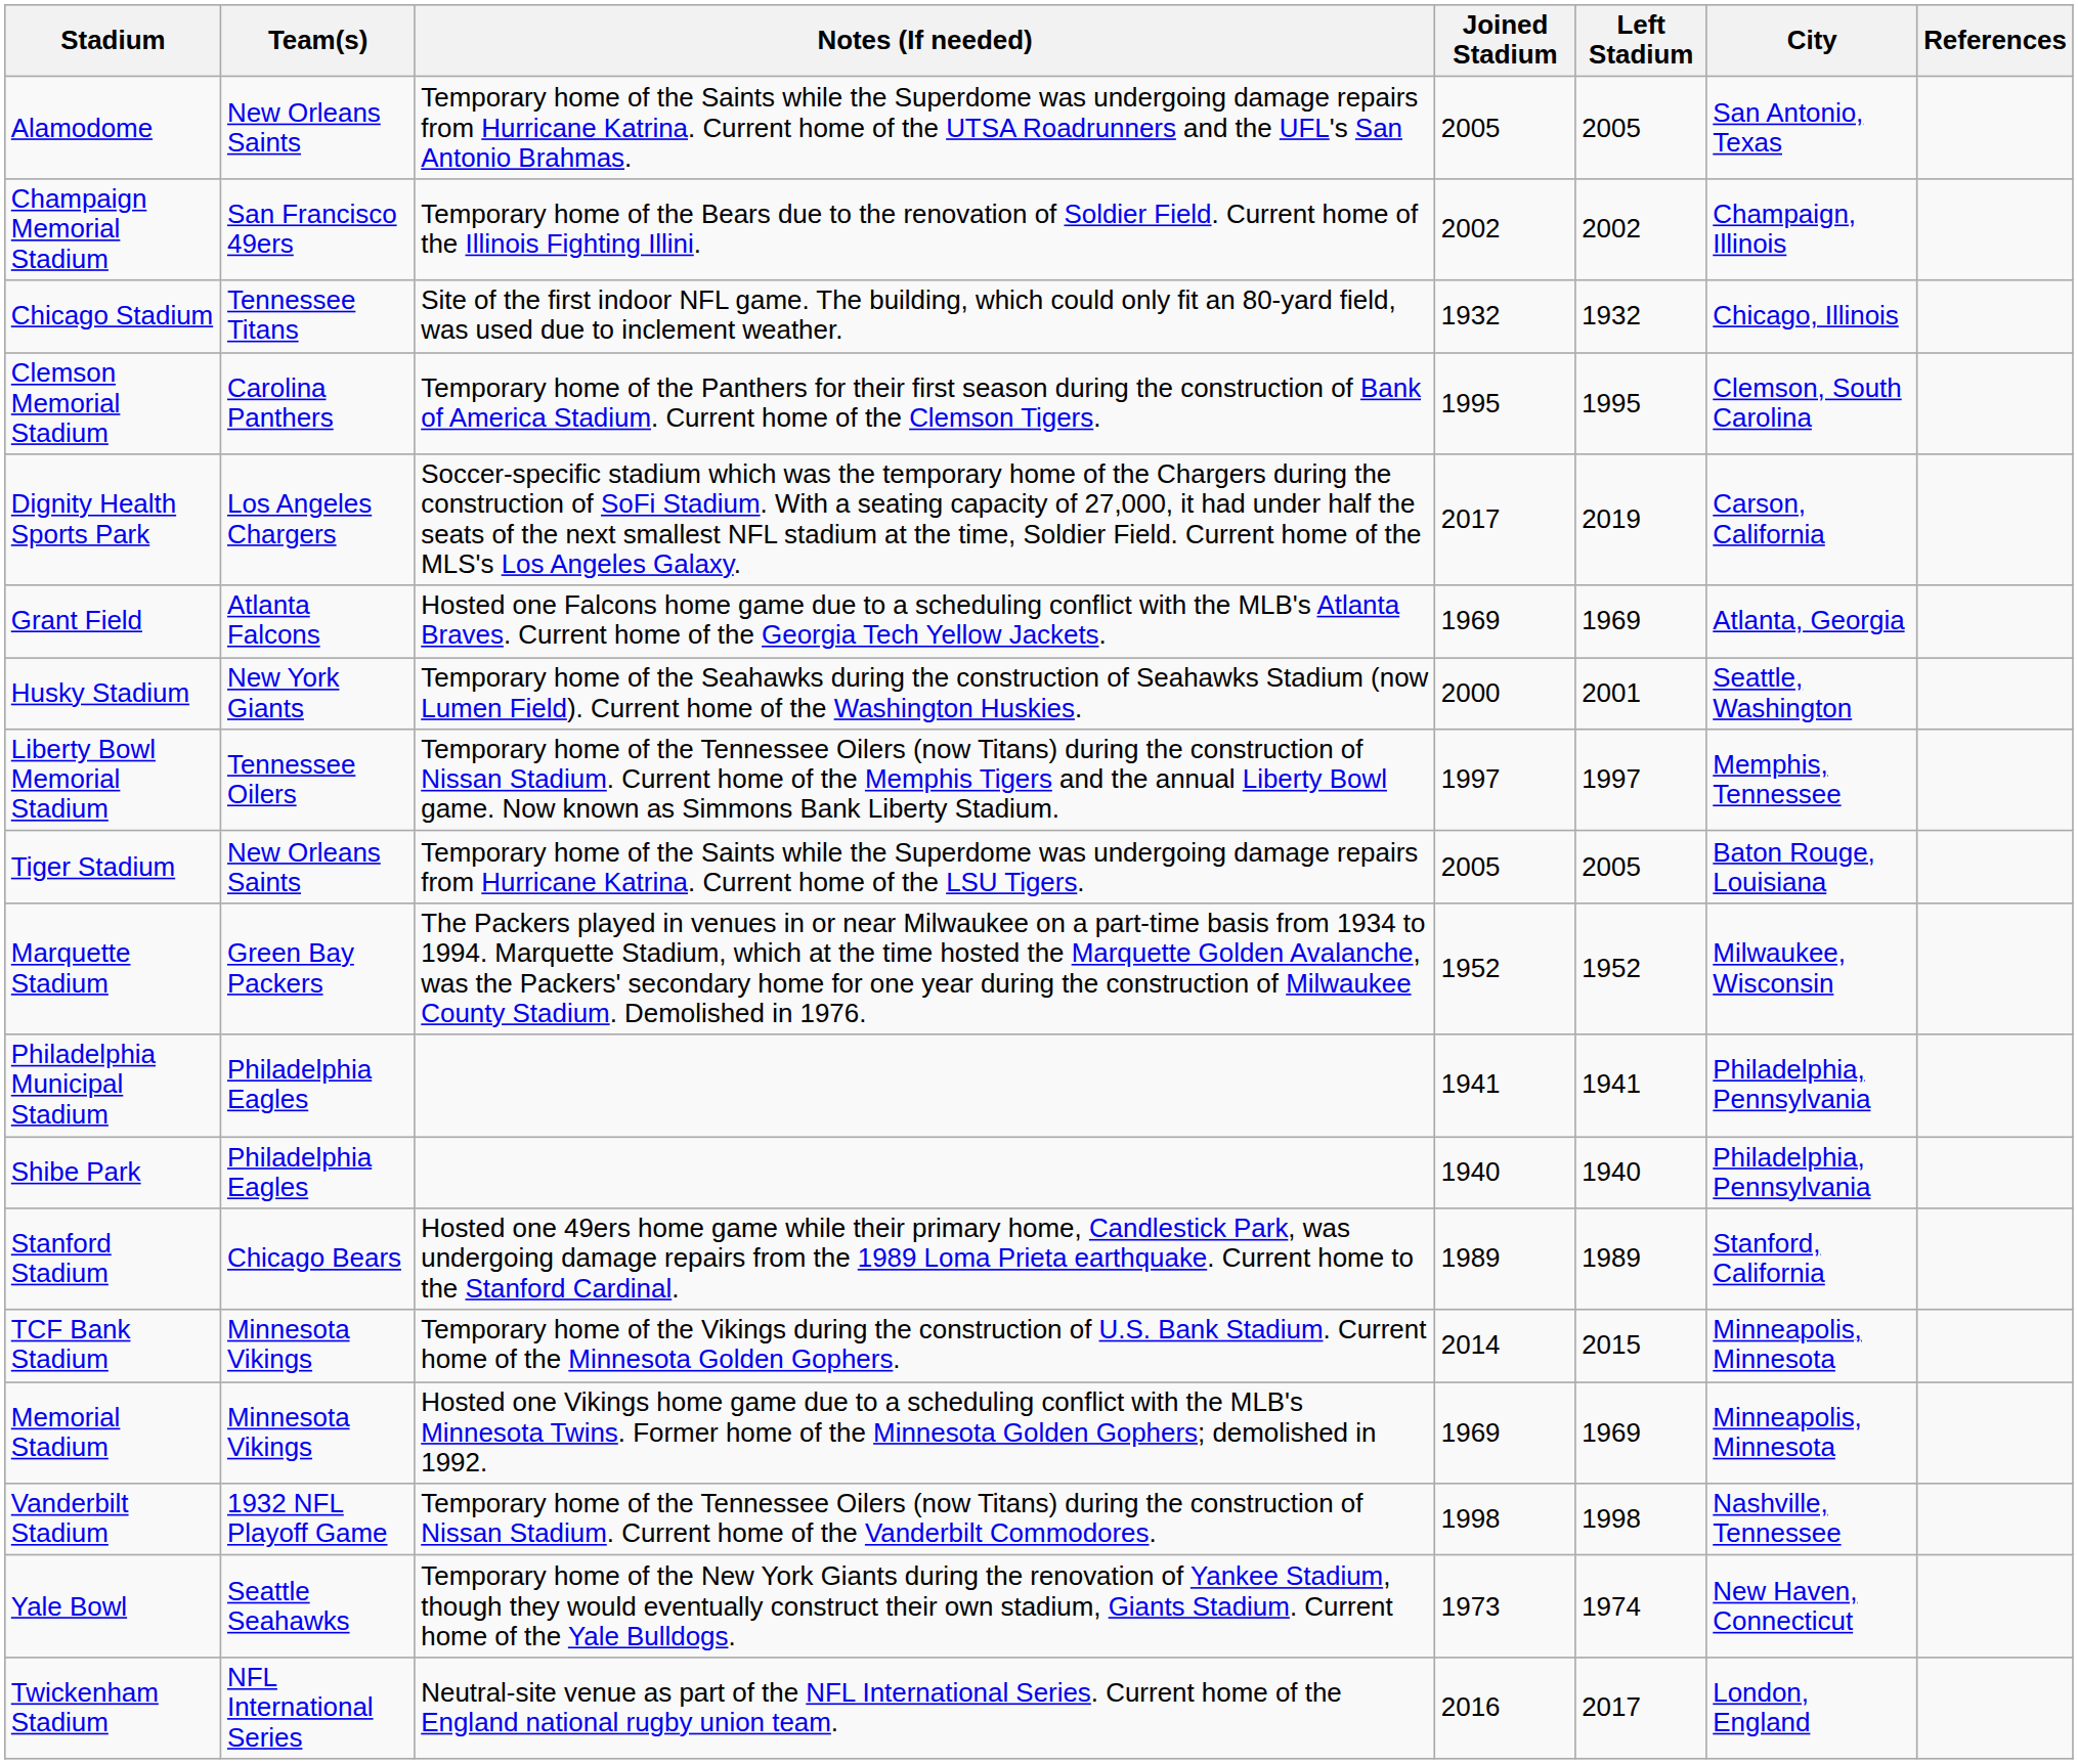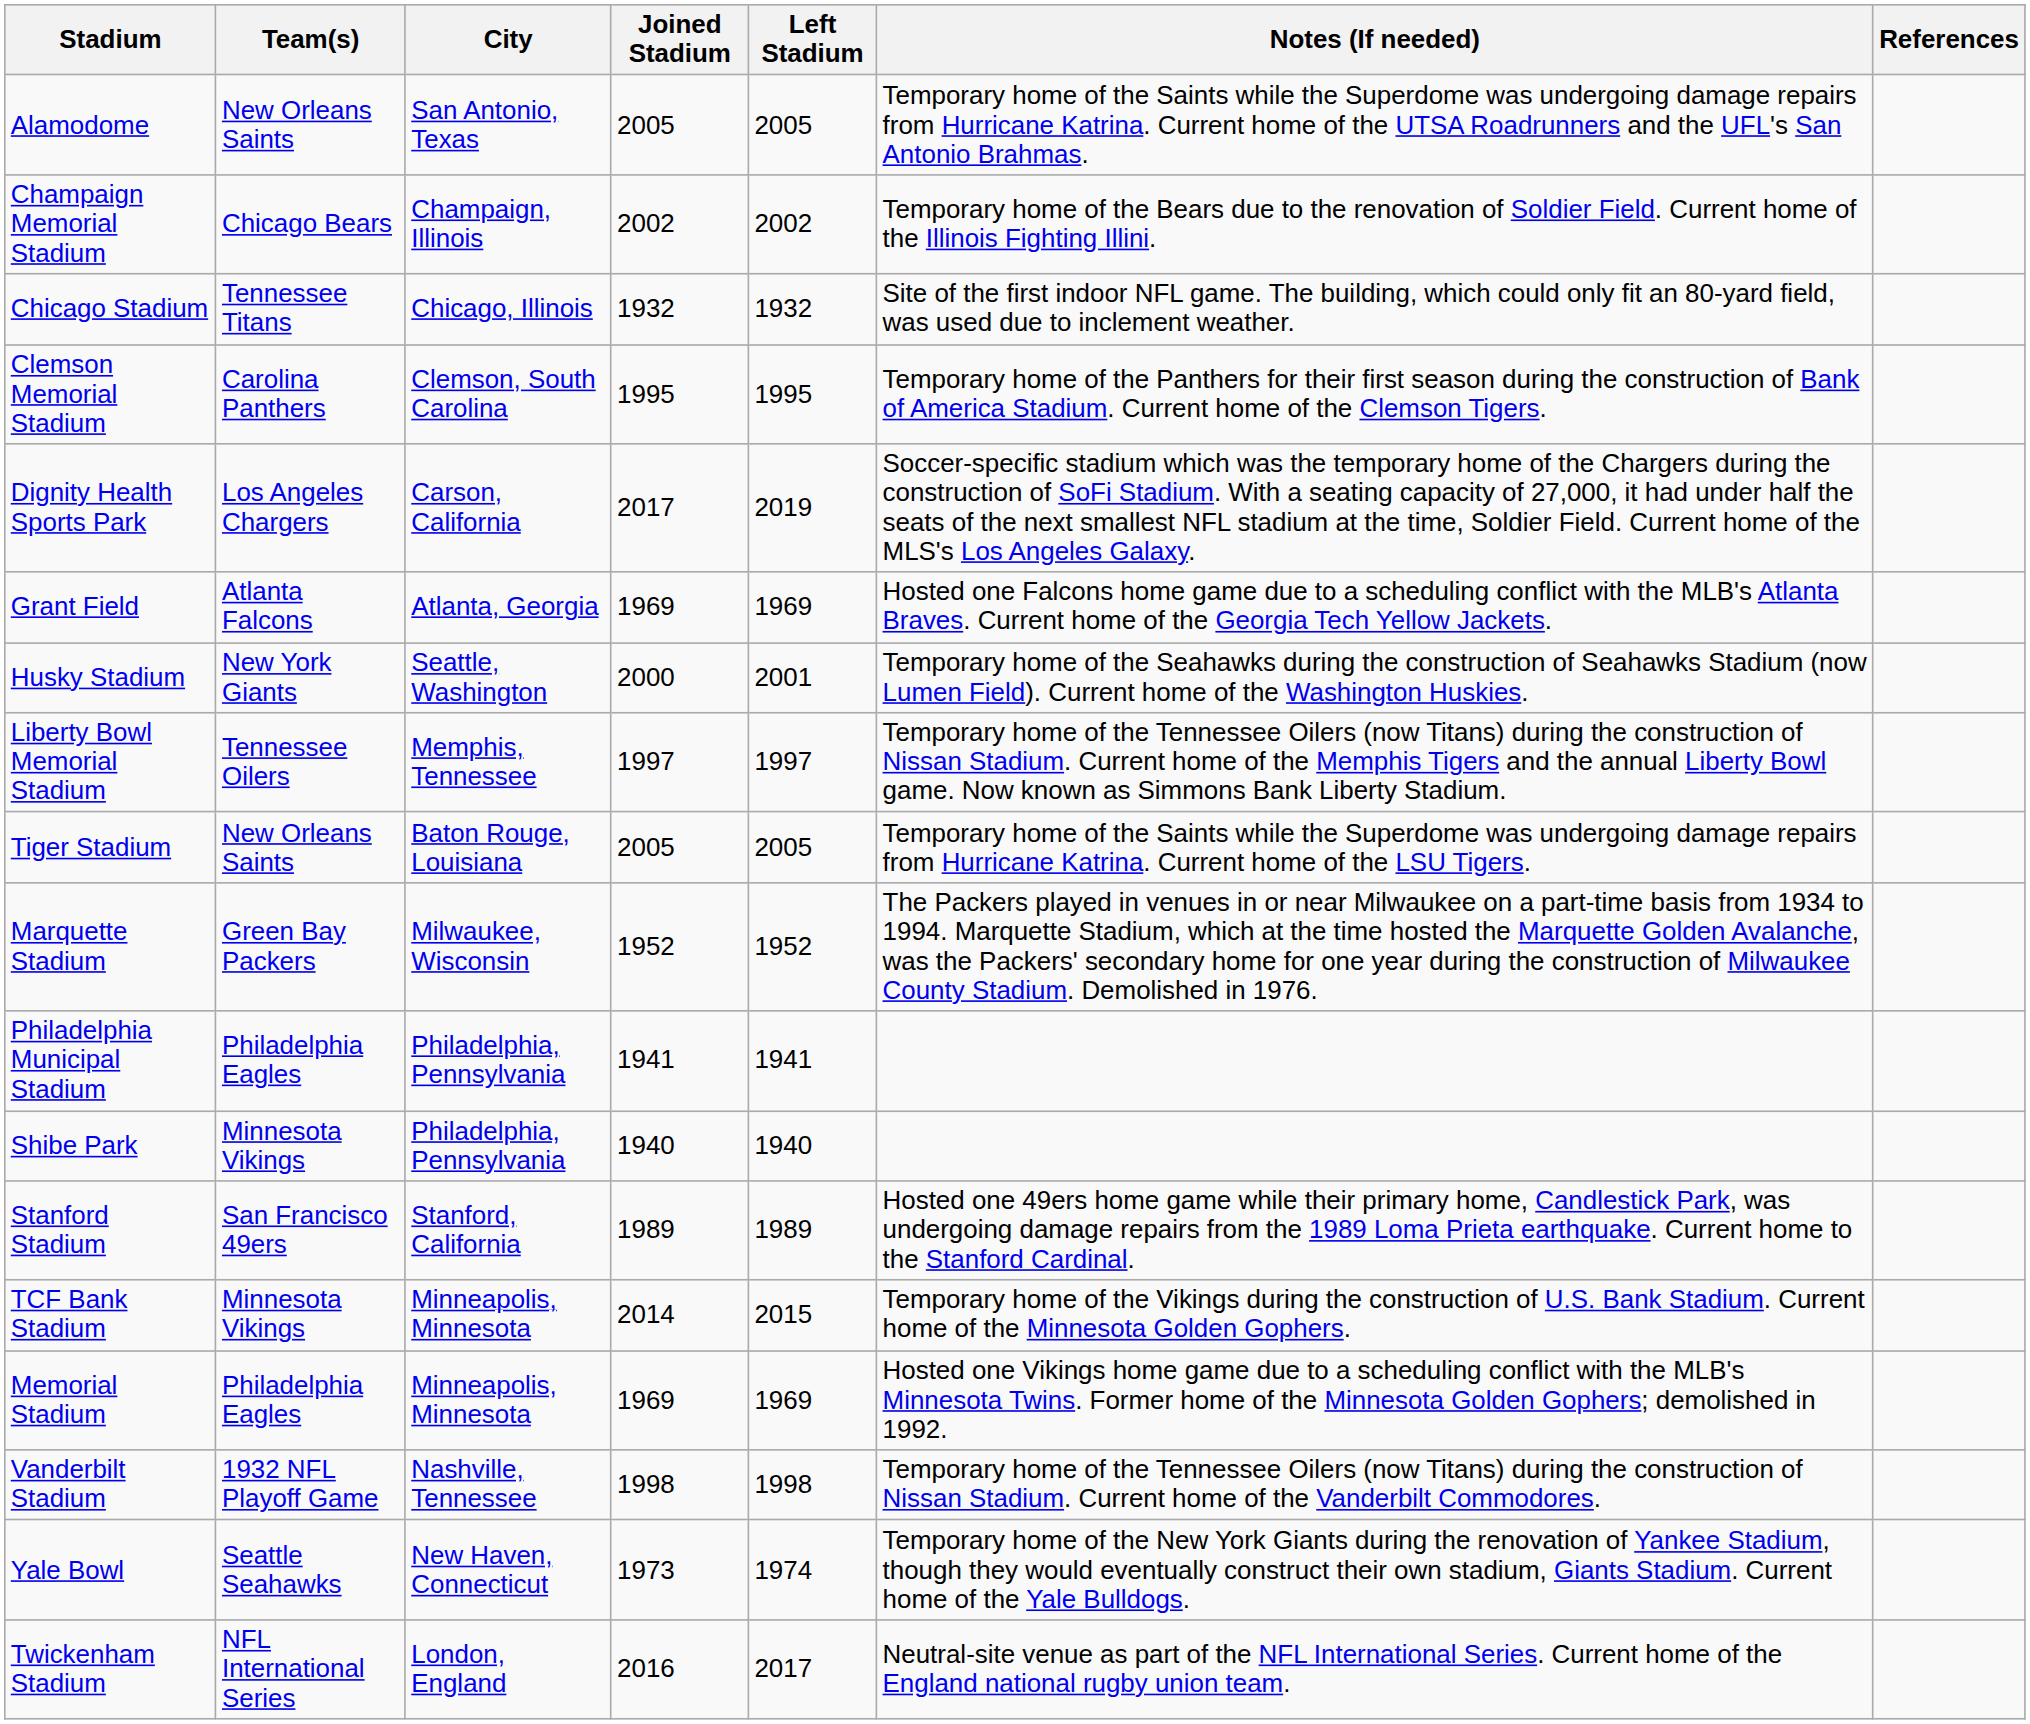columns swapped: City <-> Notes (If needed)
Champaign Memorial Stadium | Team(s): San Francisco 49ers -> Chicago Bears
Shibe Park | Team(s): Philadelphia Eagles -> Minnesota Vikings
Stanford Stadium | Team(s): Chicago Bears -> San Francisco 49ers
Memorial Stadium | Team(s): Minnesota Vikings -> Philadelphia Eagles
